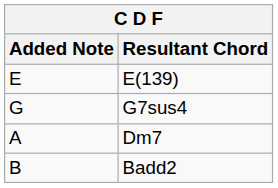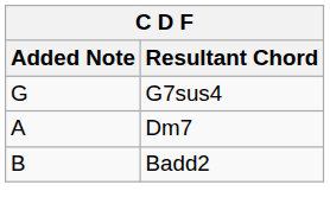- row: E | E(139)
